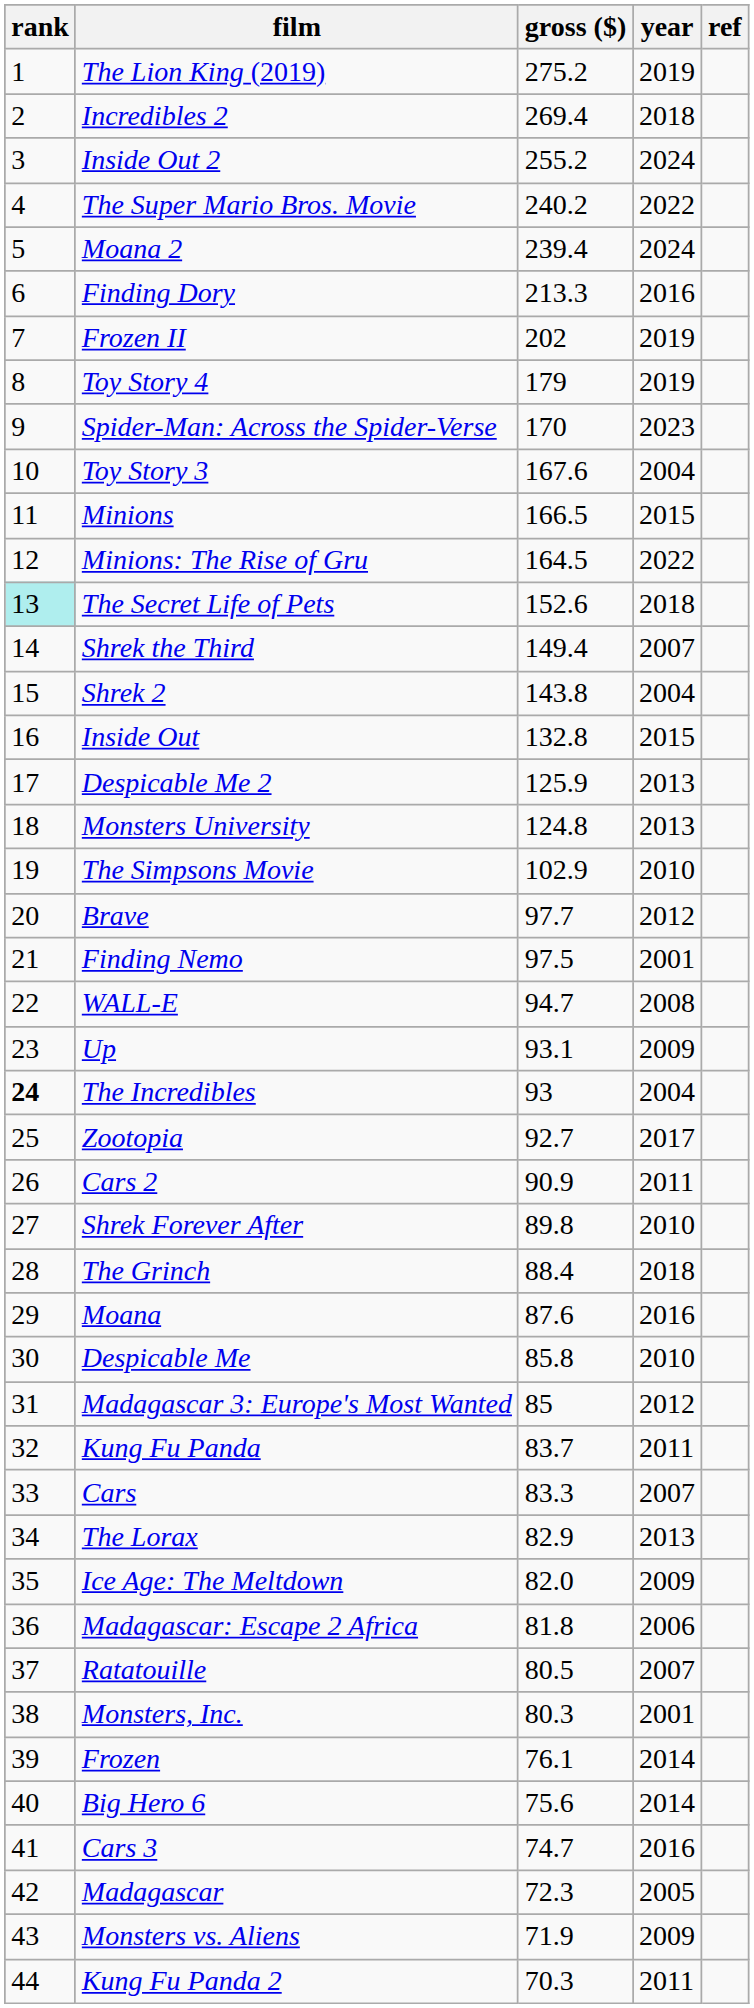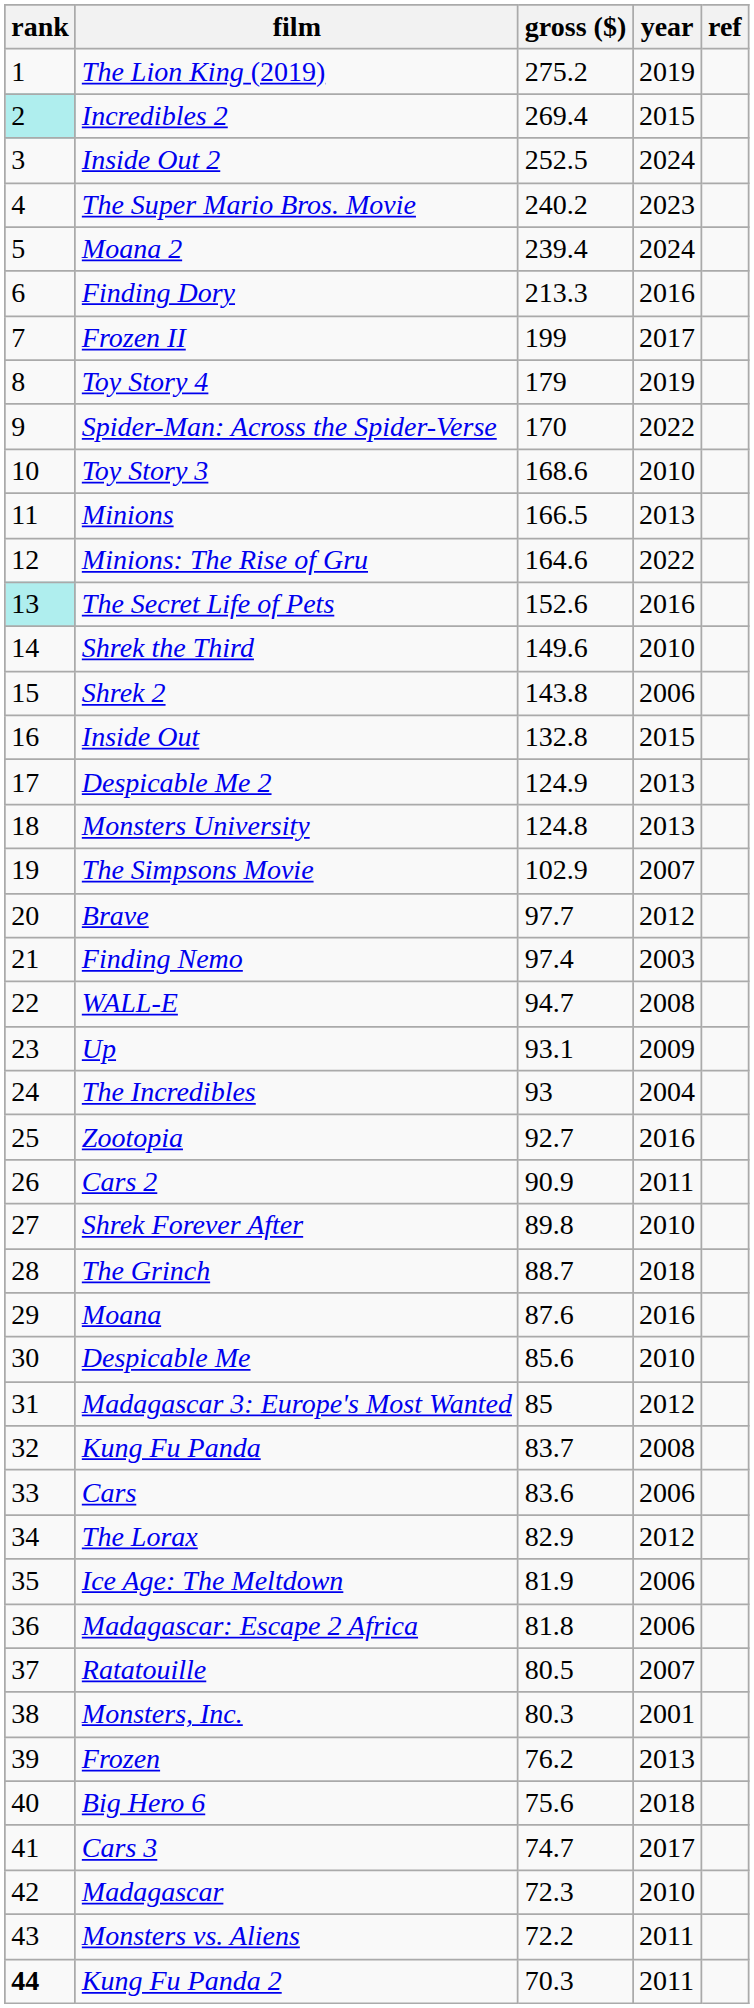Incredibles 2 | rank: no background -> paleturquoise background
Incredibles 2 | year: 2018 -> 2015
Inside Out 2 | gross ($): 255.2 -> 252.5
The Super Mario Bros. Movie | year: 2022 -> 2023
Frozen II | gross ($): 202 -> 199
Frozen II | year: 2019 -> 2017
Spider-Man: Across the Spider-Verse | year: 2023 -> 2022
Toy Story 3 | gross ($): 167.6 -> 168.6
Toy Story 3 | year: 2004 -> 2010
Minions | year: 2015 -> 2013
Minions: The Rise of Gru | gross ($): 164.5 -> 164.6
The Secret Life of Pets | year: 2018 -> 2016
Shrek the Third | gross ($): 149.4 -> 149.6
Shrek the Third | year: 2007 -> 2010
Shrek 2 | year: 2004 -> 2006
Despicable Me 2 | gross ($): 125.9 -> 124.9
The Simpsons Movie | year: 2010 -> 2007
Finding Nemo | gross ($): 97.5 -> 97.4
Finding Nemo | year: 2001 -> 2003
The Incredibles | rank: bold -> normal
Zootopia | year: 2017 -> 2016
The Grinch | gross ($): 88.4 -> 88.7
Despicable Me | gross ($): 85.8 -> 85.6
Kung Fu Panda | year: 2011 -> 2008
Cars | gross ($): 83.3 -> 83.6
Cars | year: 2007 -> 2006
The Lorax | year: 2013 -> 2012
Ice Age: The Meltdown | gross ($): 82.0 -> 81.9
Ice Age: The Meltdown | year: 2009 -> 2006
Frozen | gross ($): 76.1 -> 76.2
Frozen | year: 2014 -> 2013
Big Hero 6 | year: 2014 -> 2018
Cars 3 | year: 2016 -> 2017
Madagascar | year: 2005 -> 2010
Monsters vs. Aliens | gross ($): 71.9 -> 72.2
Monsters vs. Aliens | year: 2009 -> 2011
Kung Fu Panda 2 | rank: normal -> bold
